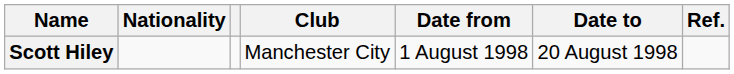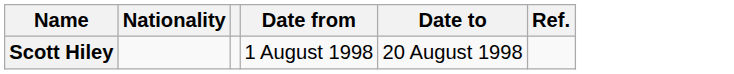- column: Club | Manchester City
